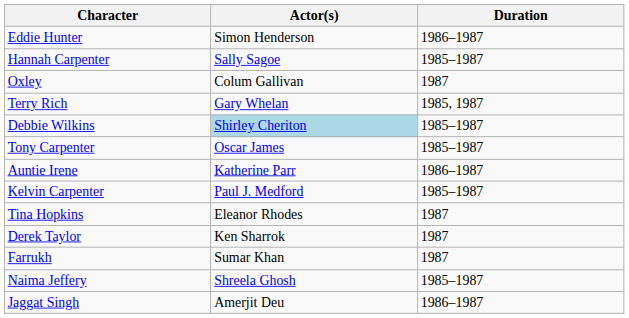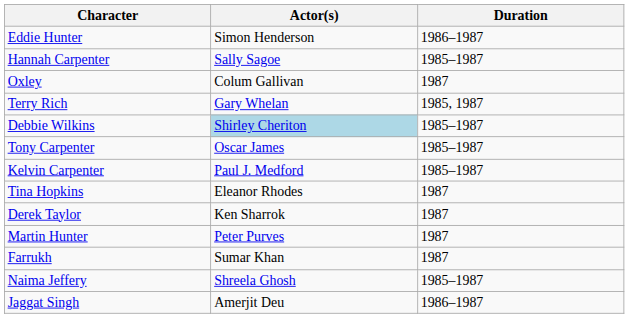- row: Auntie Irene | Katherine Parr | 1986–1987
+ row: Martin Hunter | Peter Purves | 1987
